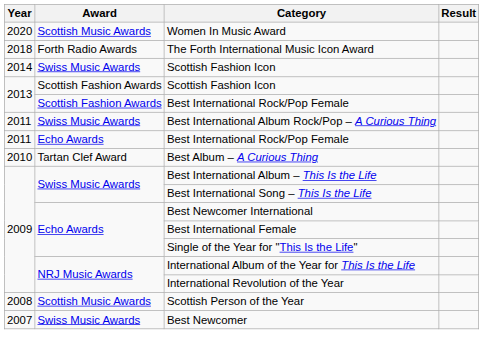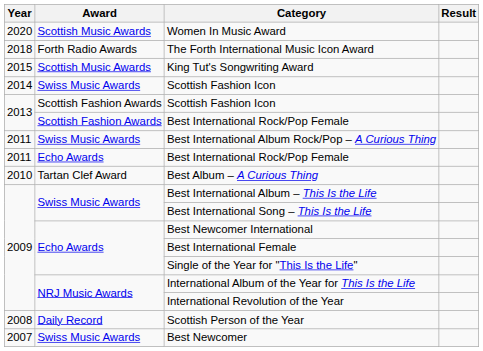+ row: 2015 | Scottish Music Awards | King Tut's Songwriting Award
Scottish Person of the Year | Award: Scottish Music Awards -> Daily Record
